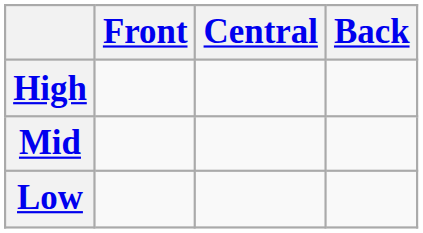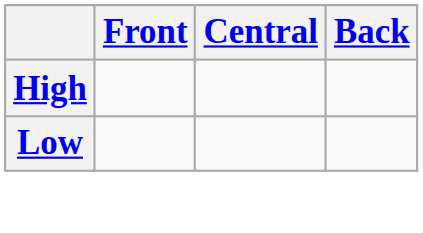- row: Mid
